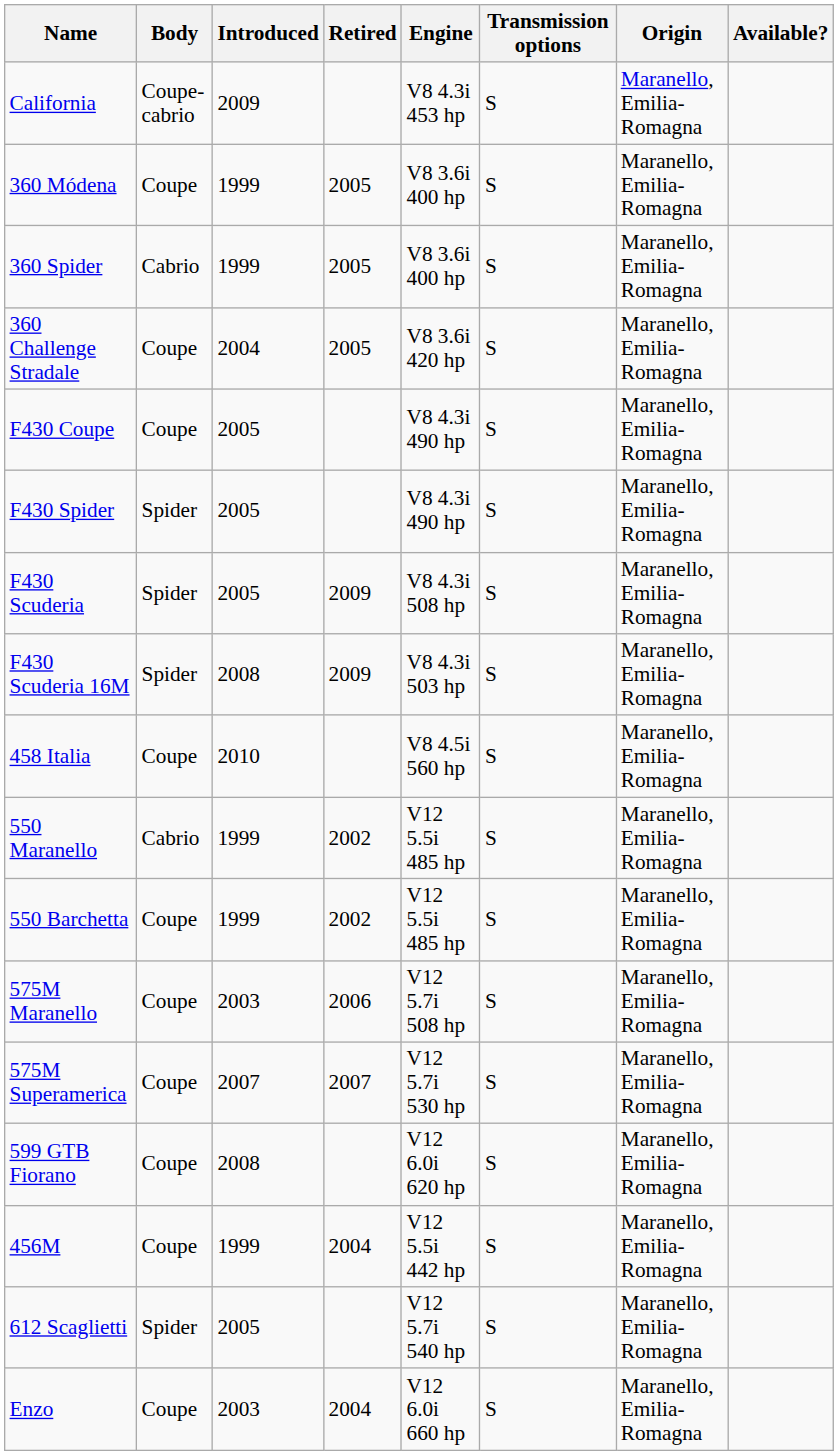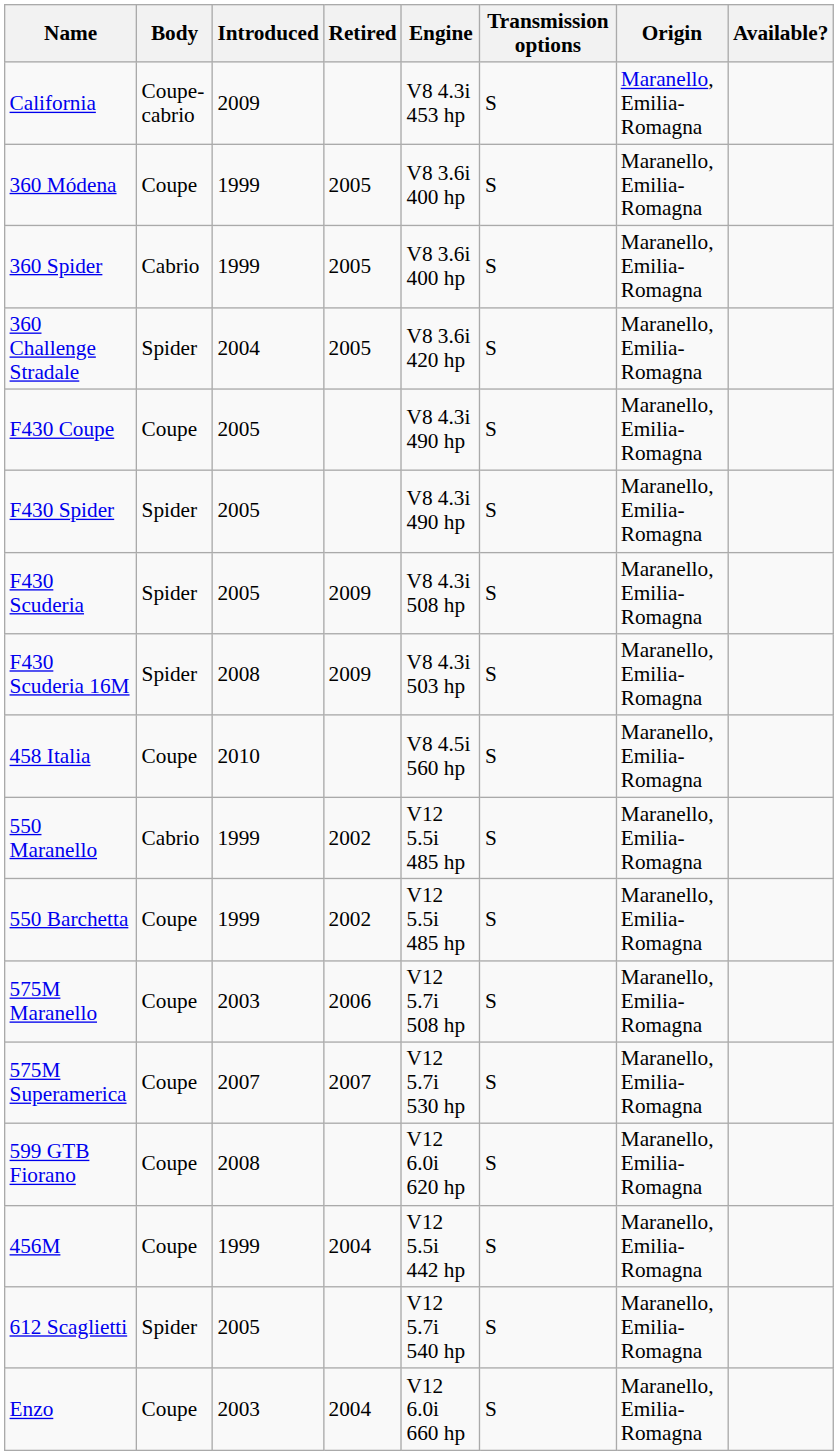360 Challenge Stradale | Body: Coupe -> Spider
